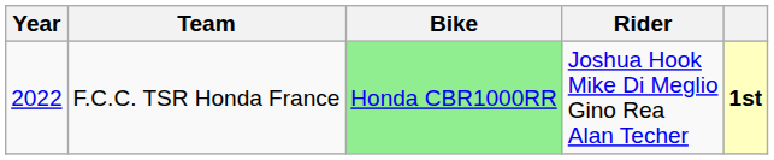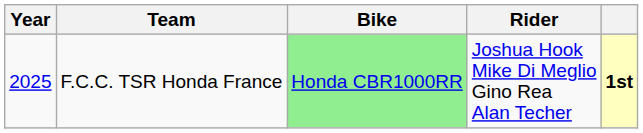F.C.C. TSR Honda France | Year: 2022 -> 2025
